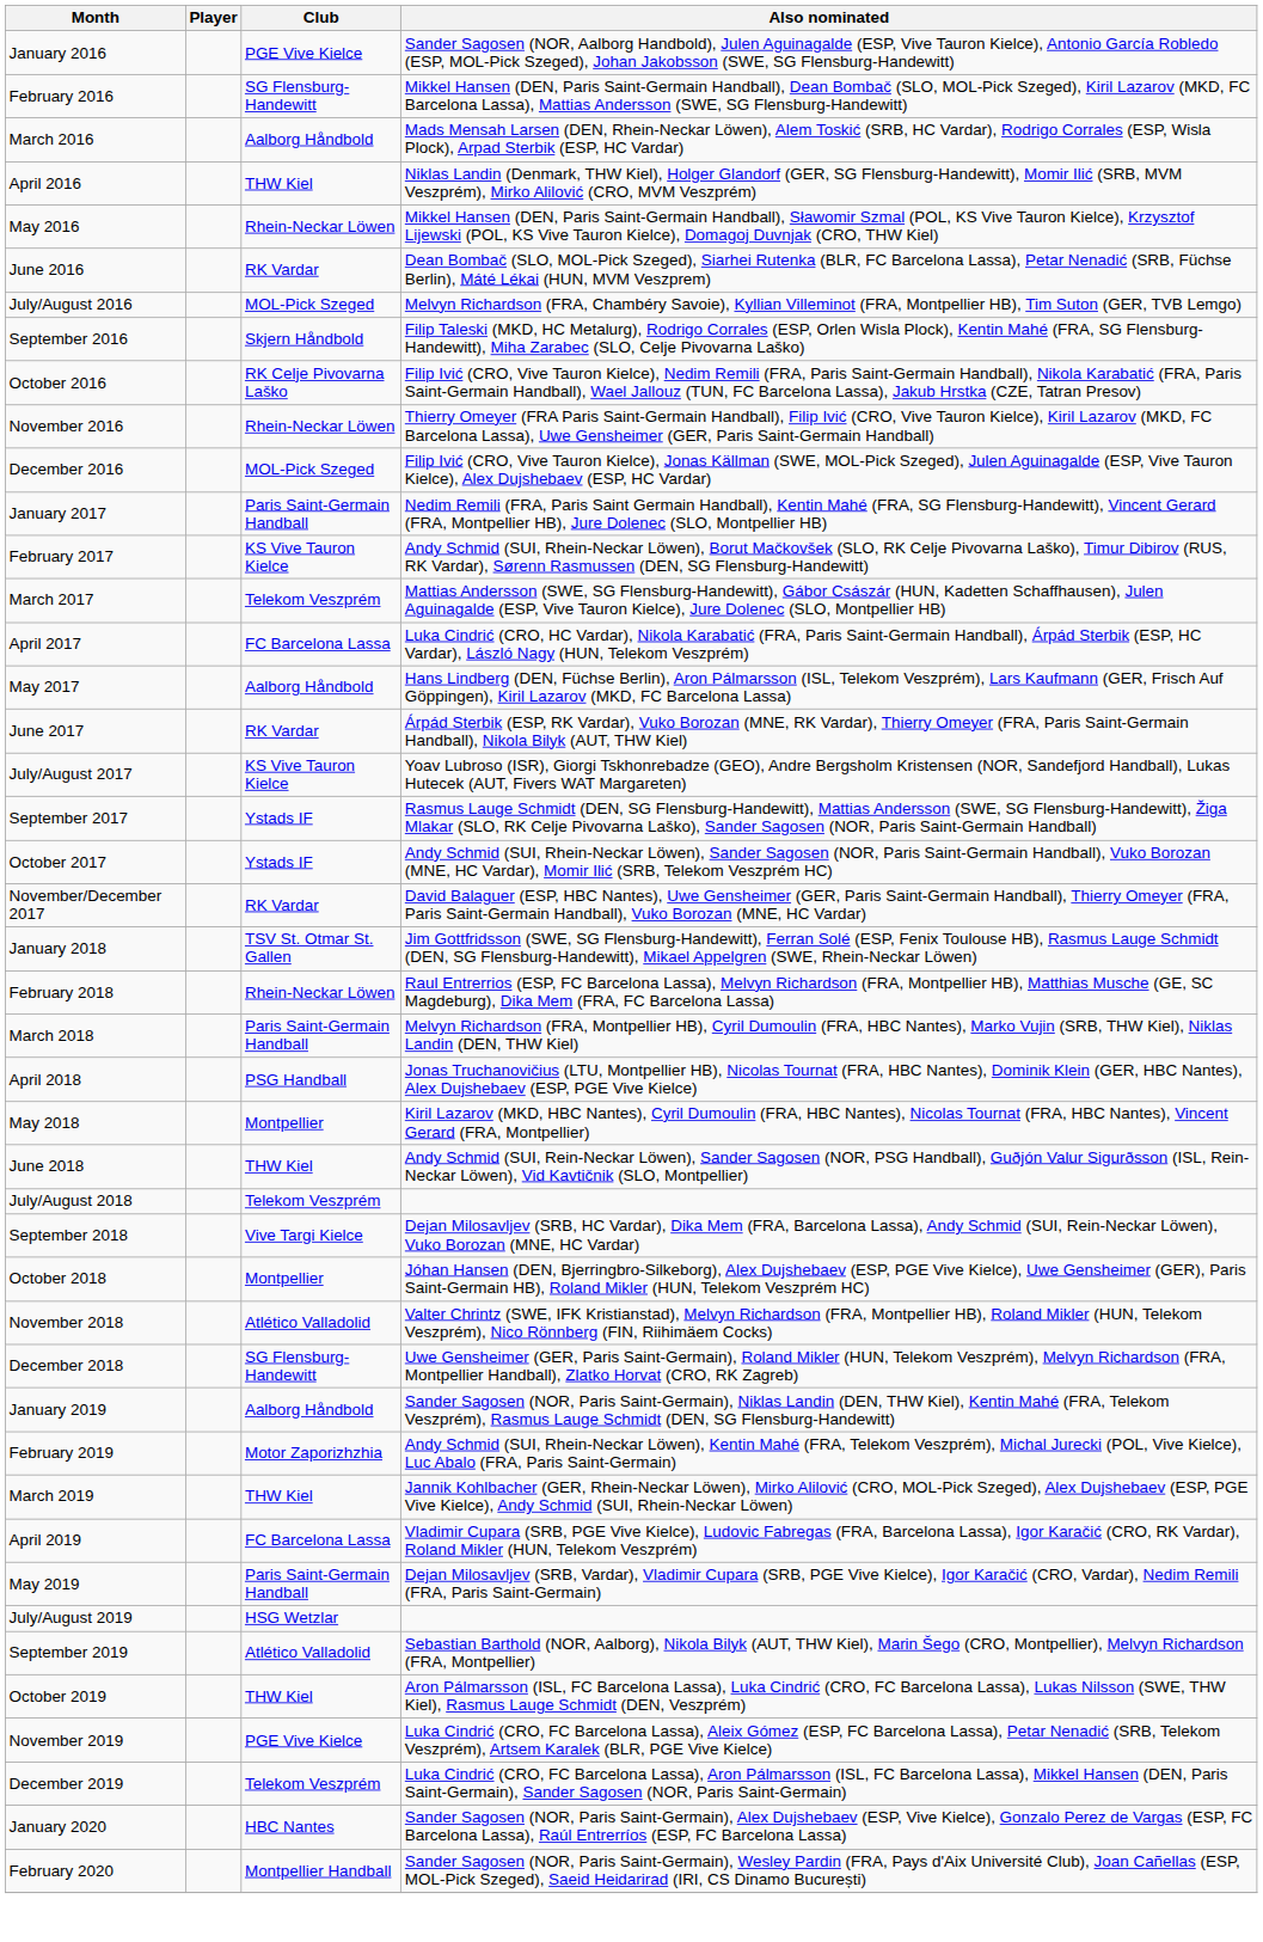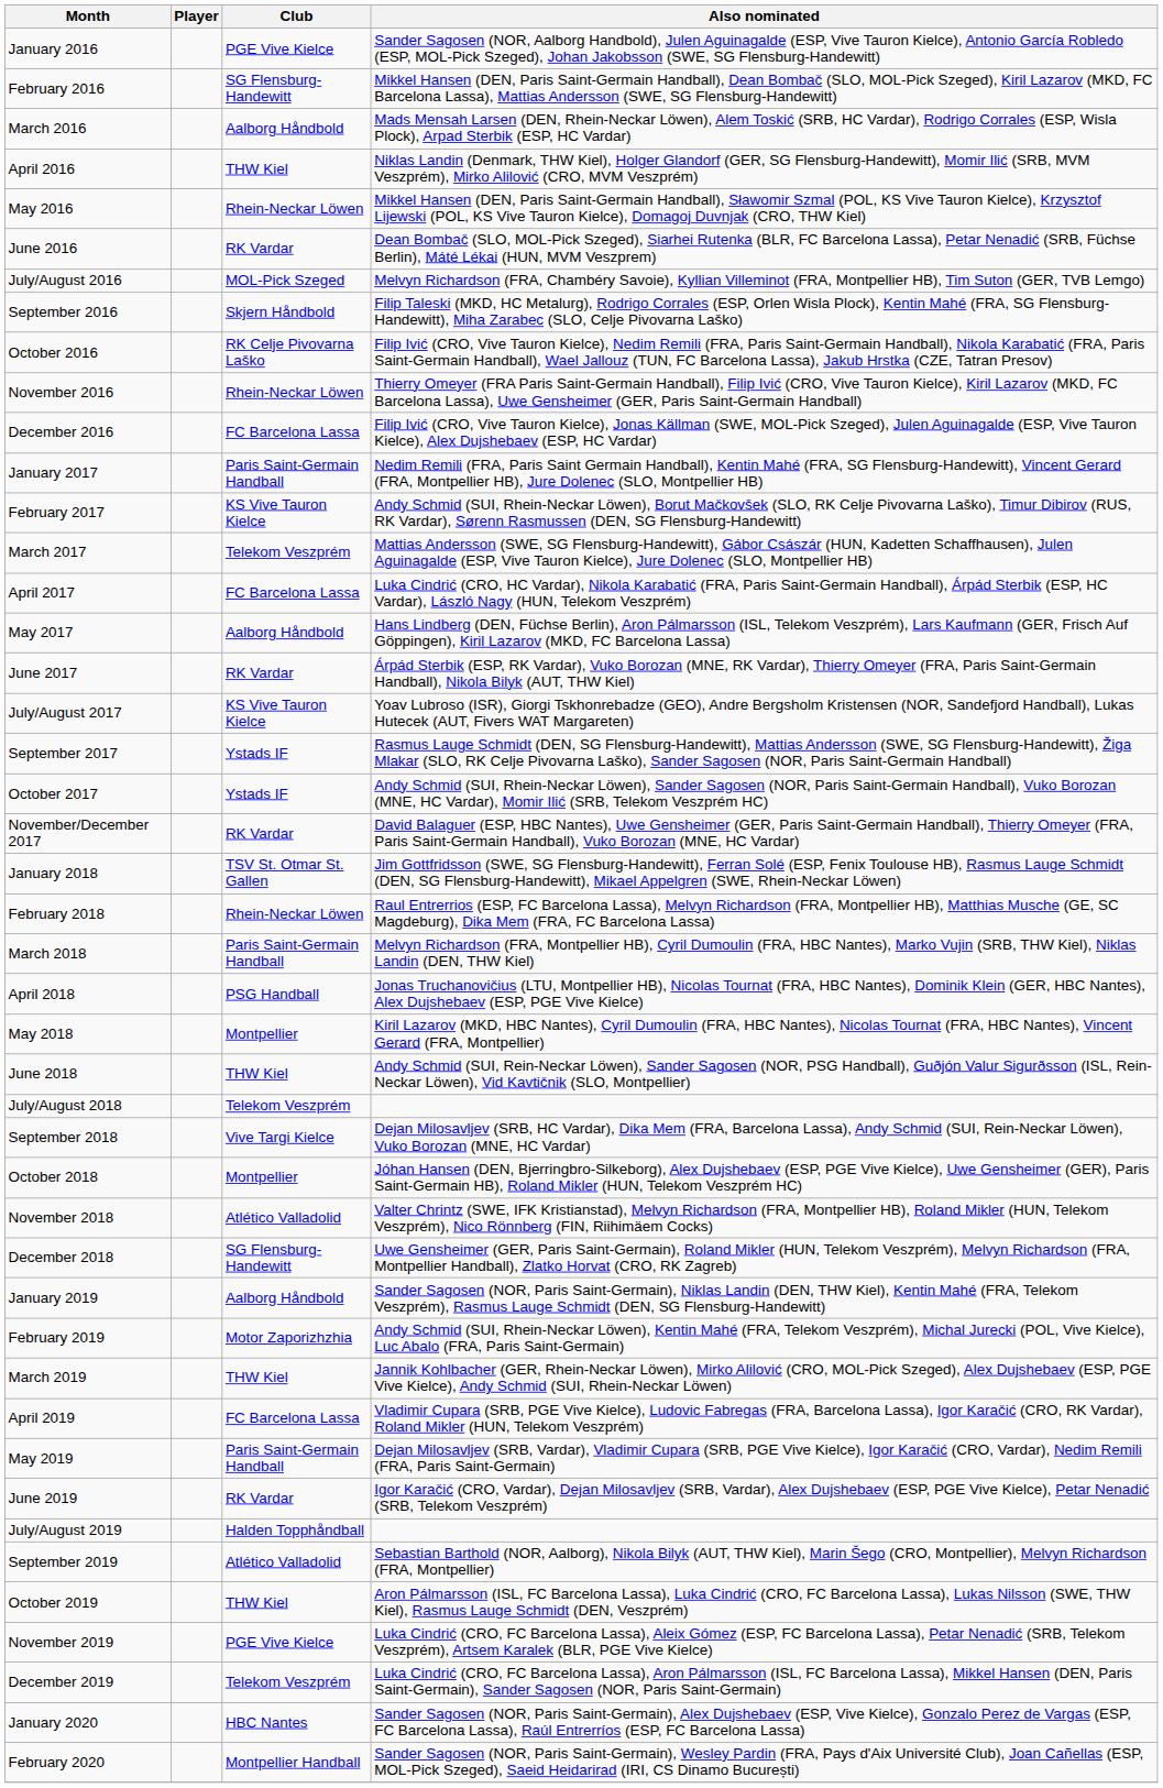December 2016 | Club: MOL-Pick Szeged -> FC Barcelona Lassa
+ row: June 2019 | RK Vardar | Igor Karačić (CRO, Vardar), Dejan Milosavljev (SRB, Vardar), Alex Dujshebaev (ESP, PGE Vive Kielce), Petar Nenadić (SRB, Telekom Veszprém)
July/August 2019 | Club: HSG Wetzlar -> Halden Topphåndball
